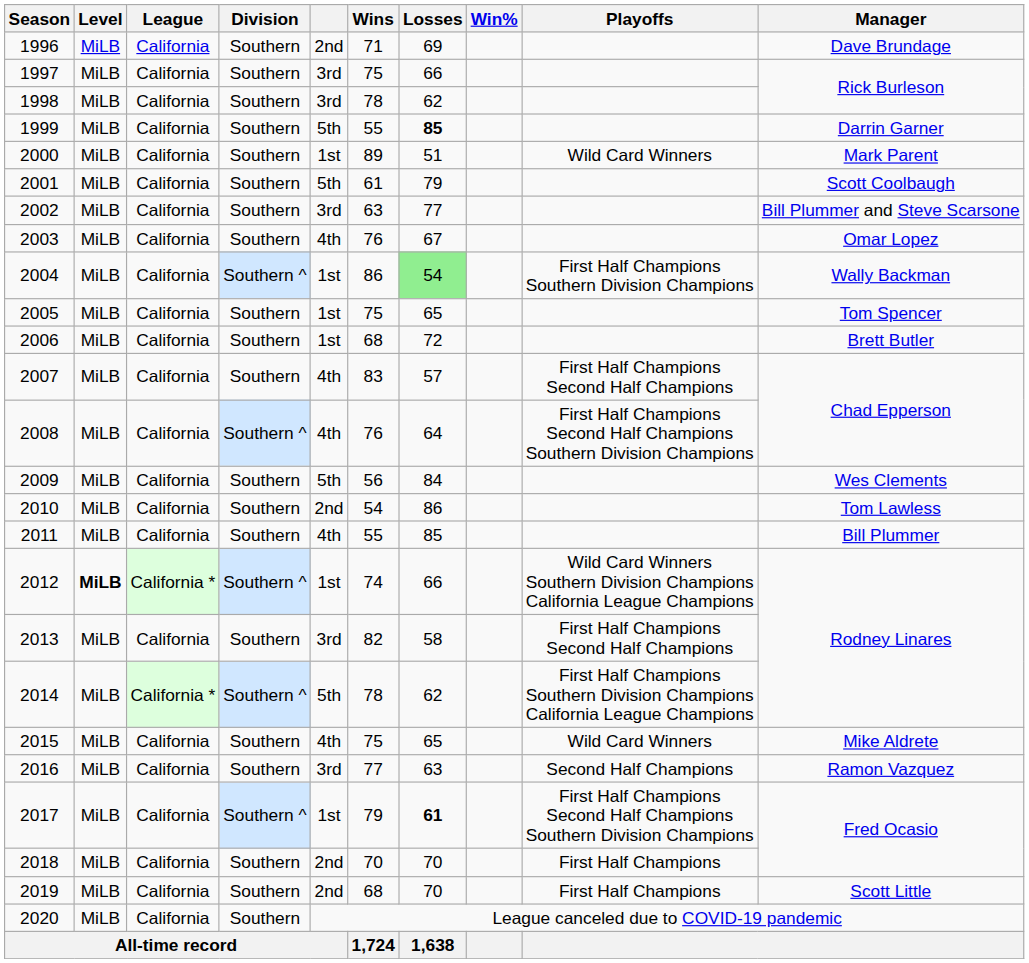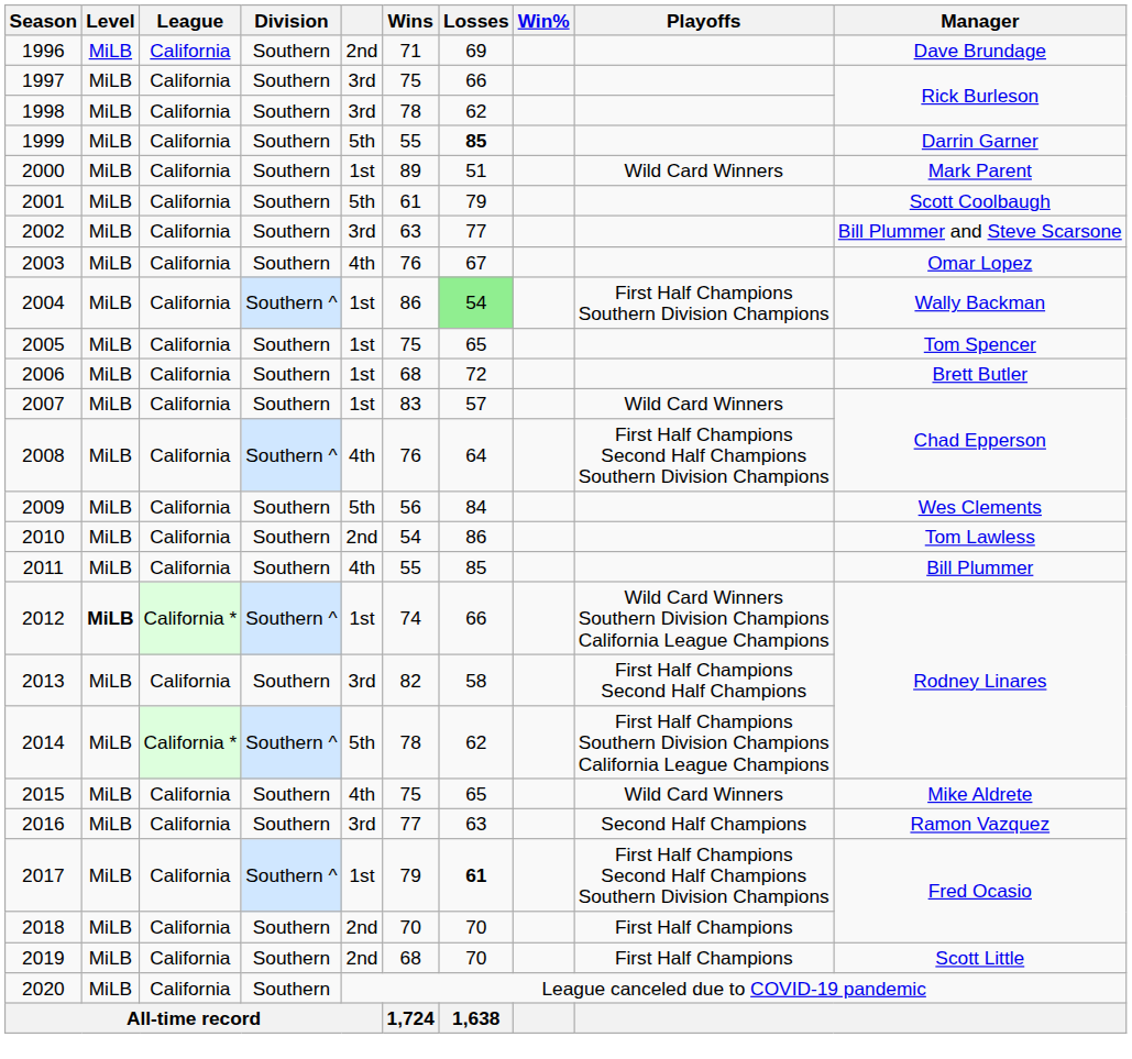2007 | column 5: 4th -> 1st
2007 | Playoffs: First Half Champions Second Half Champions -> Wild Card Winners
